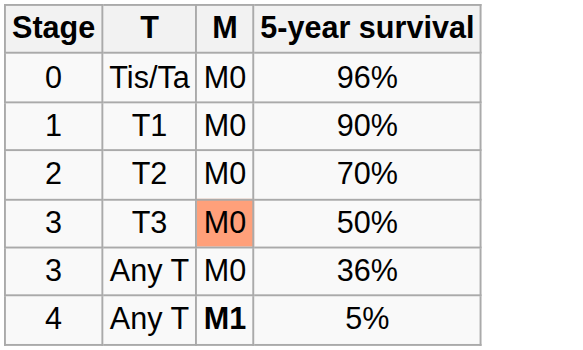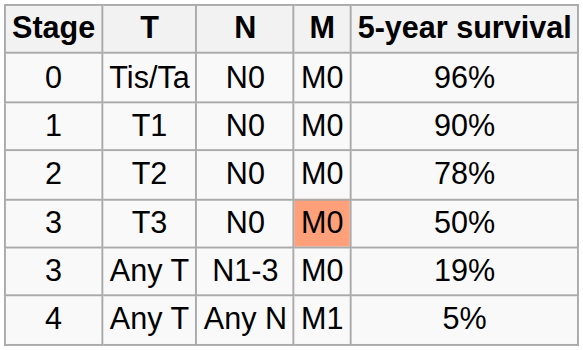+ column: N | N0 | N0 | N0 | N0 | N1-3 | Any N
2 | 5-year survival: 70% -> 78%
3 / Any T | 5-year survival: 36% -> 19%
4 | M: bold -> normal
